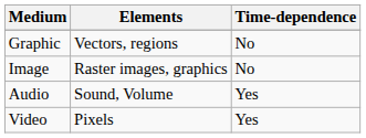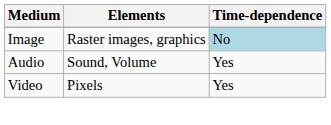- row: Graphic | Vectors, regions | No
Image | Time-dependence: no background -> lightblue background
